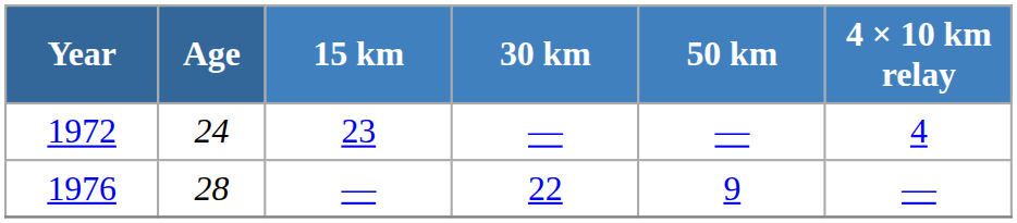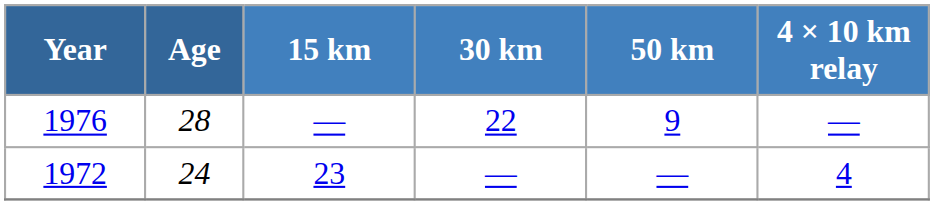rows swapped: 1972 <-> 1976
